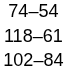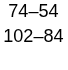- row: 118–61
